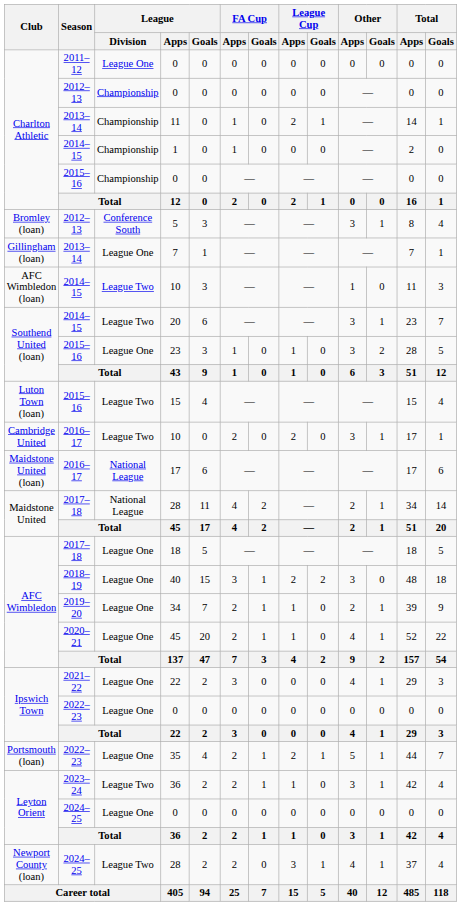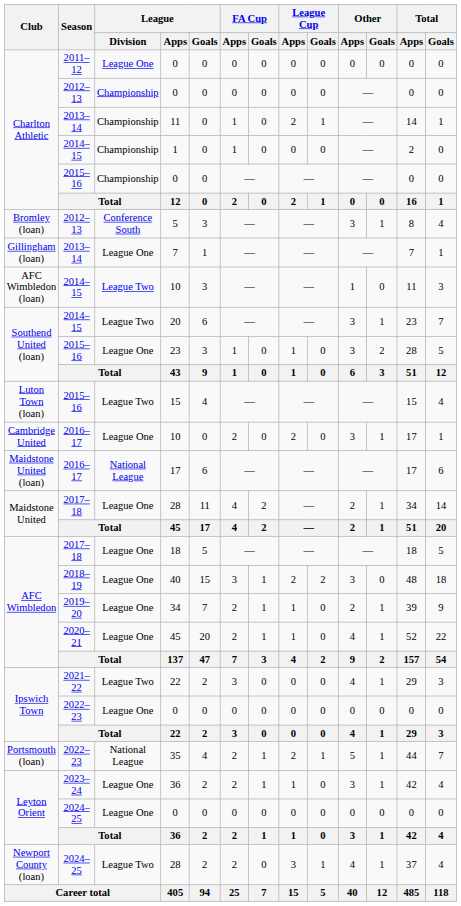2016–17 / 10 | League / Division: League Two -> League One
2017–18 / 28 | League / Division: National League -> League One
2021–22 / 22 | League / Division: League One -> League Two
35 | League / Division: League One -> National League
2023–24 / 36 | League / Division: League Two -> League One
